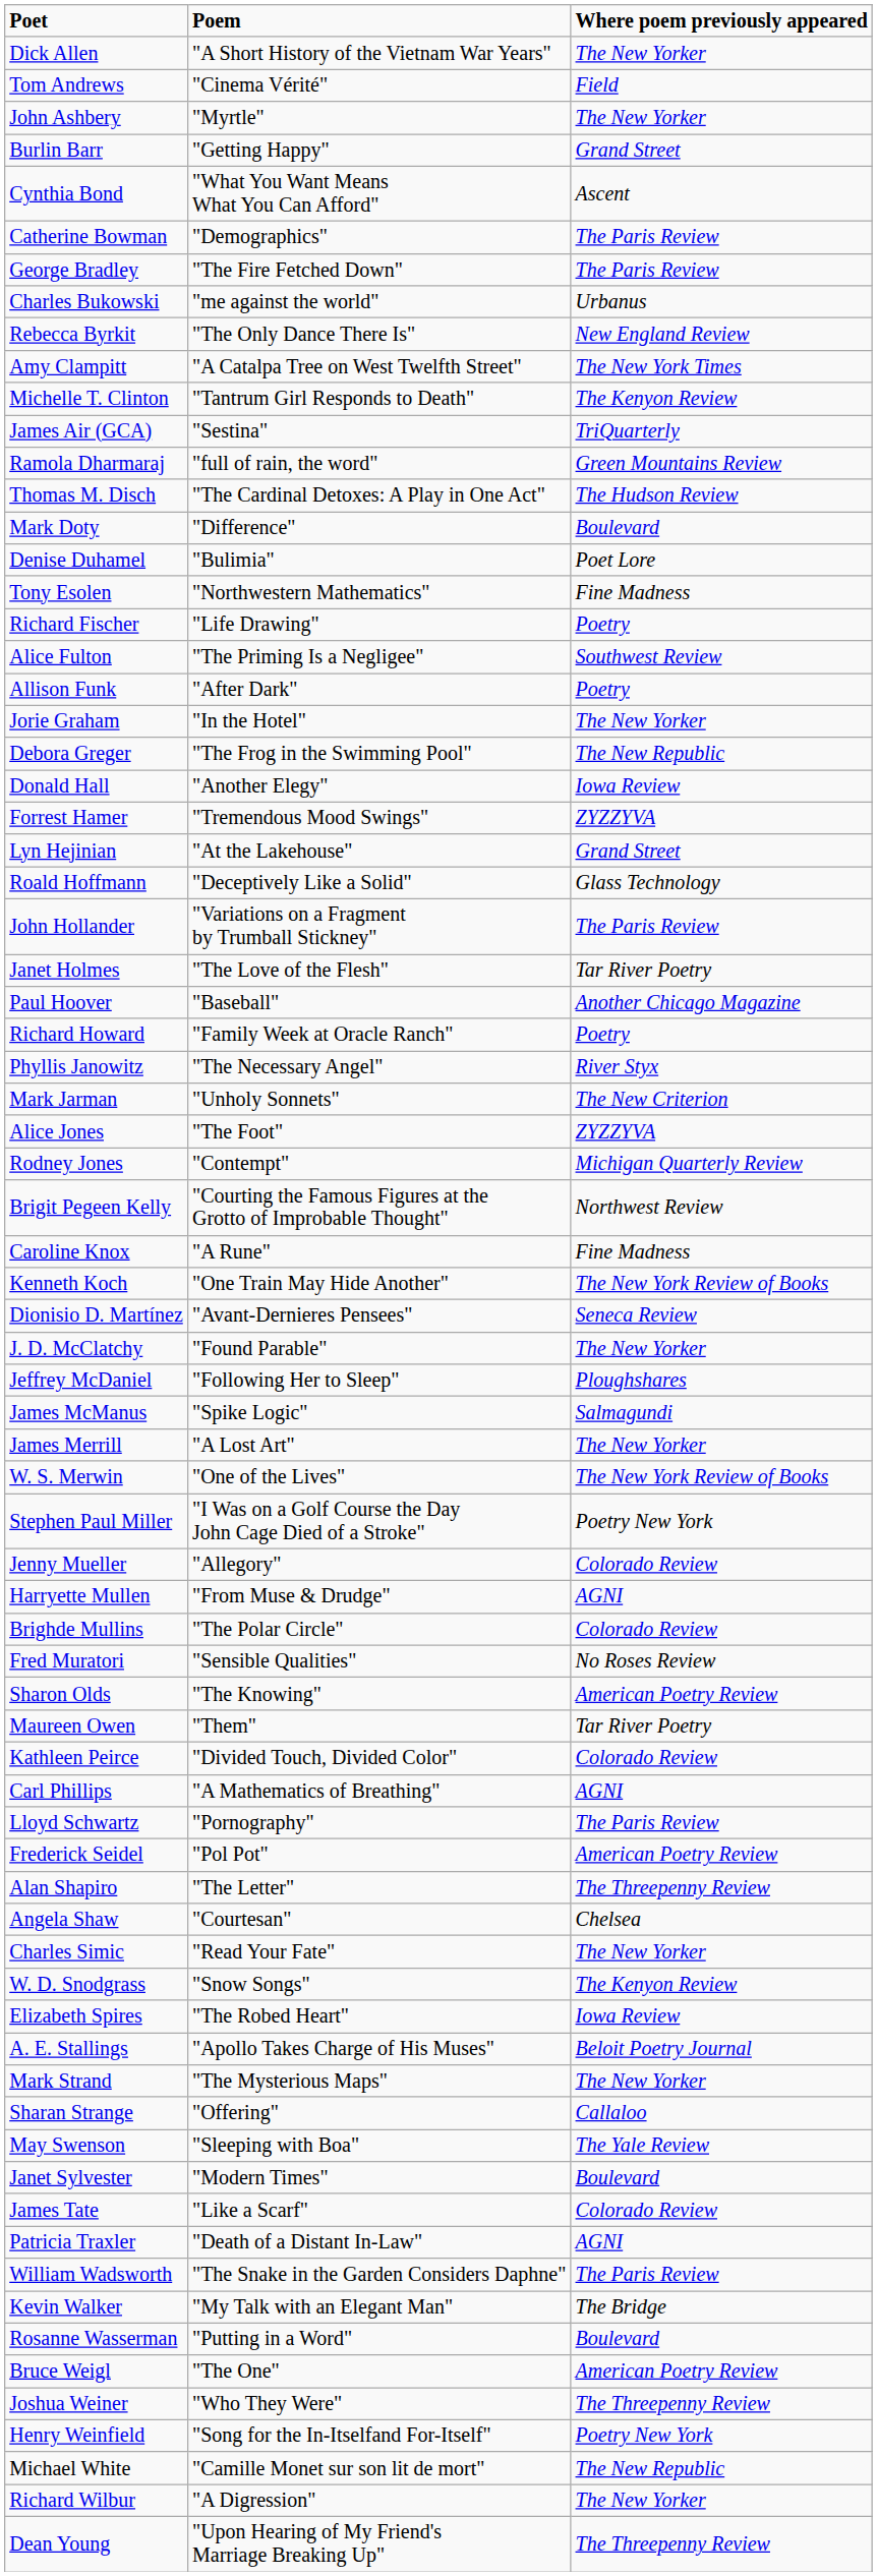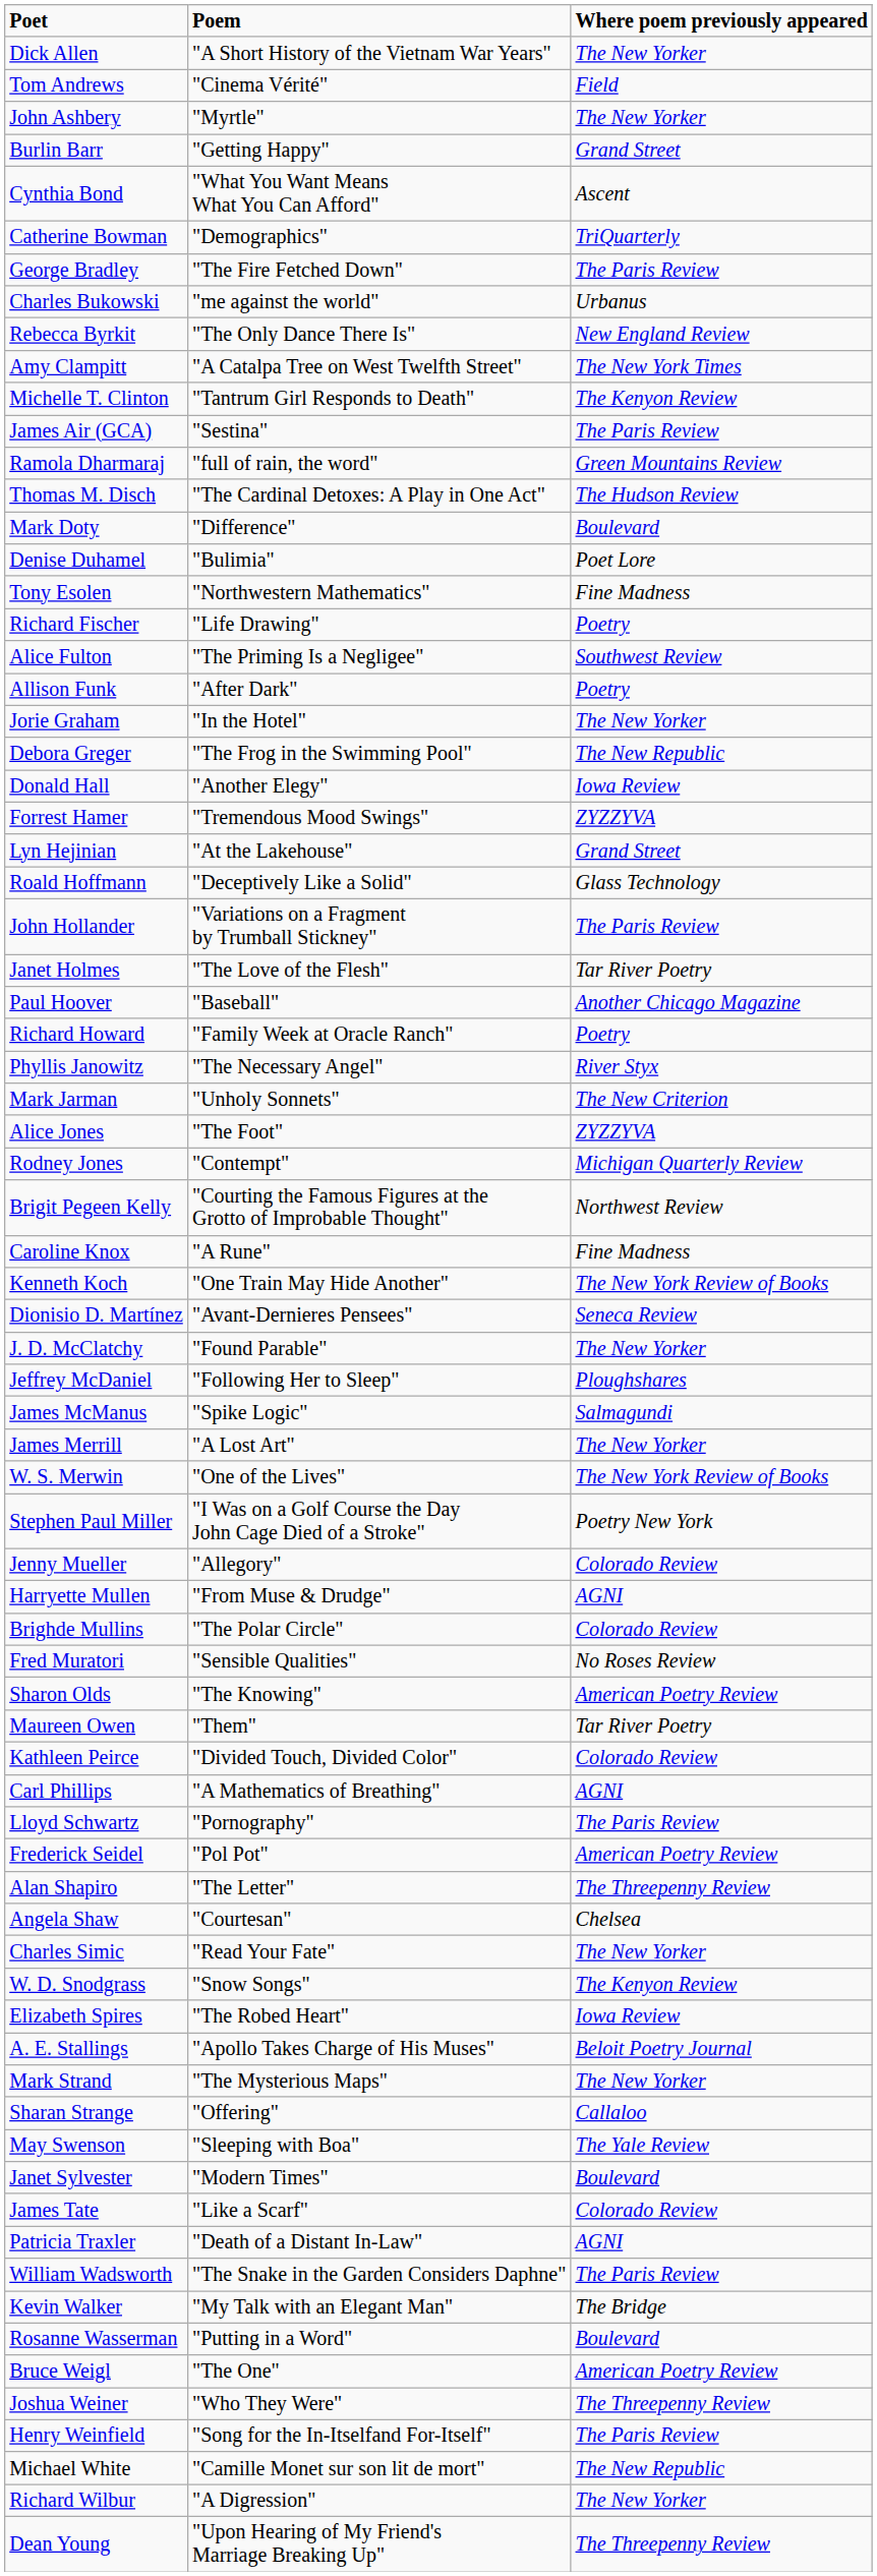Catherine Bowman | Where poem previously appeared: The Paris Review -> TriQuarterly
James Air (GCA) | Where poem previously appeared: TriQuarterly -> The Paris Review
Henry Weinfield | Where poem previously appeared: Poetry New York -> The Paris Review
